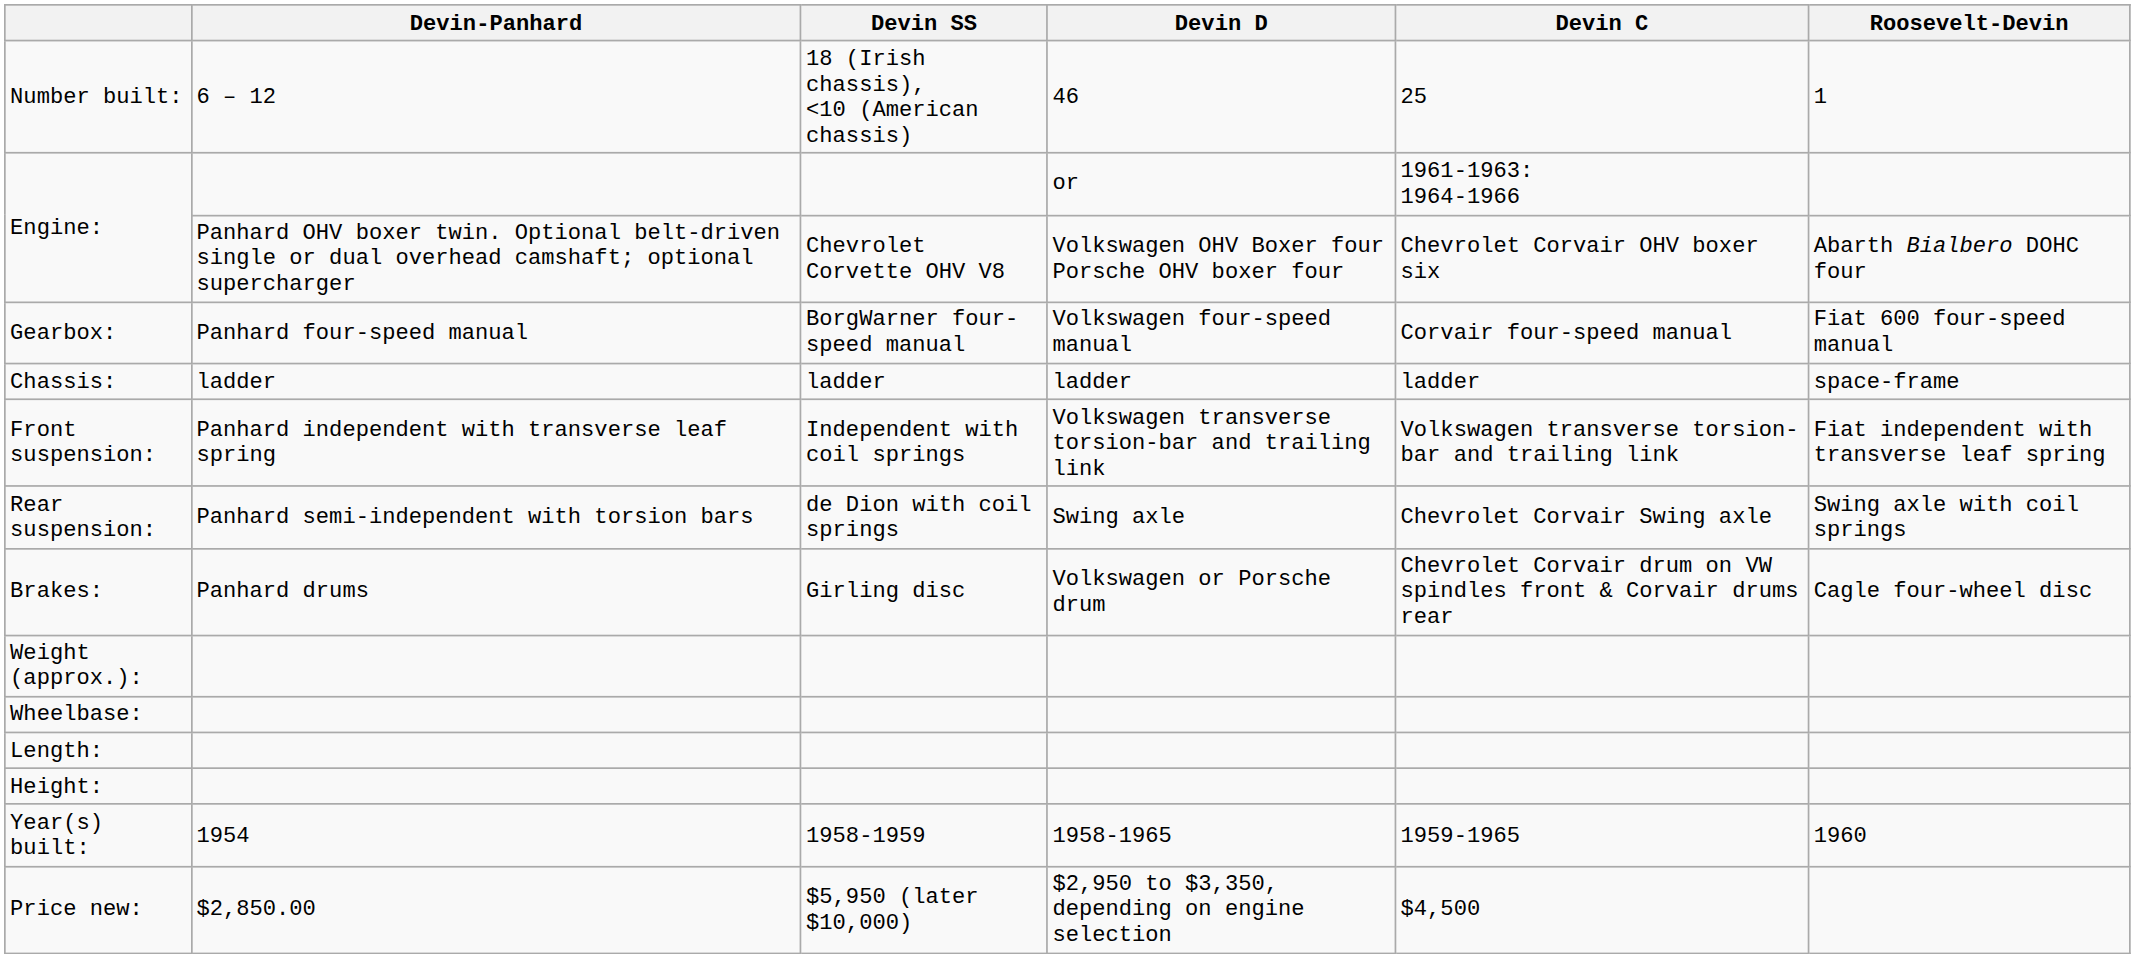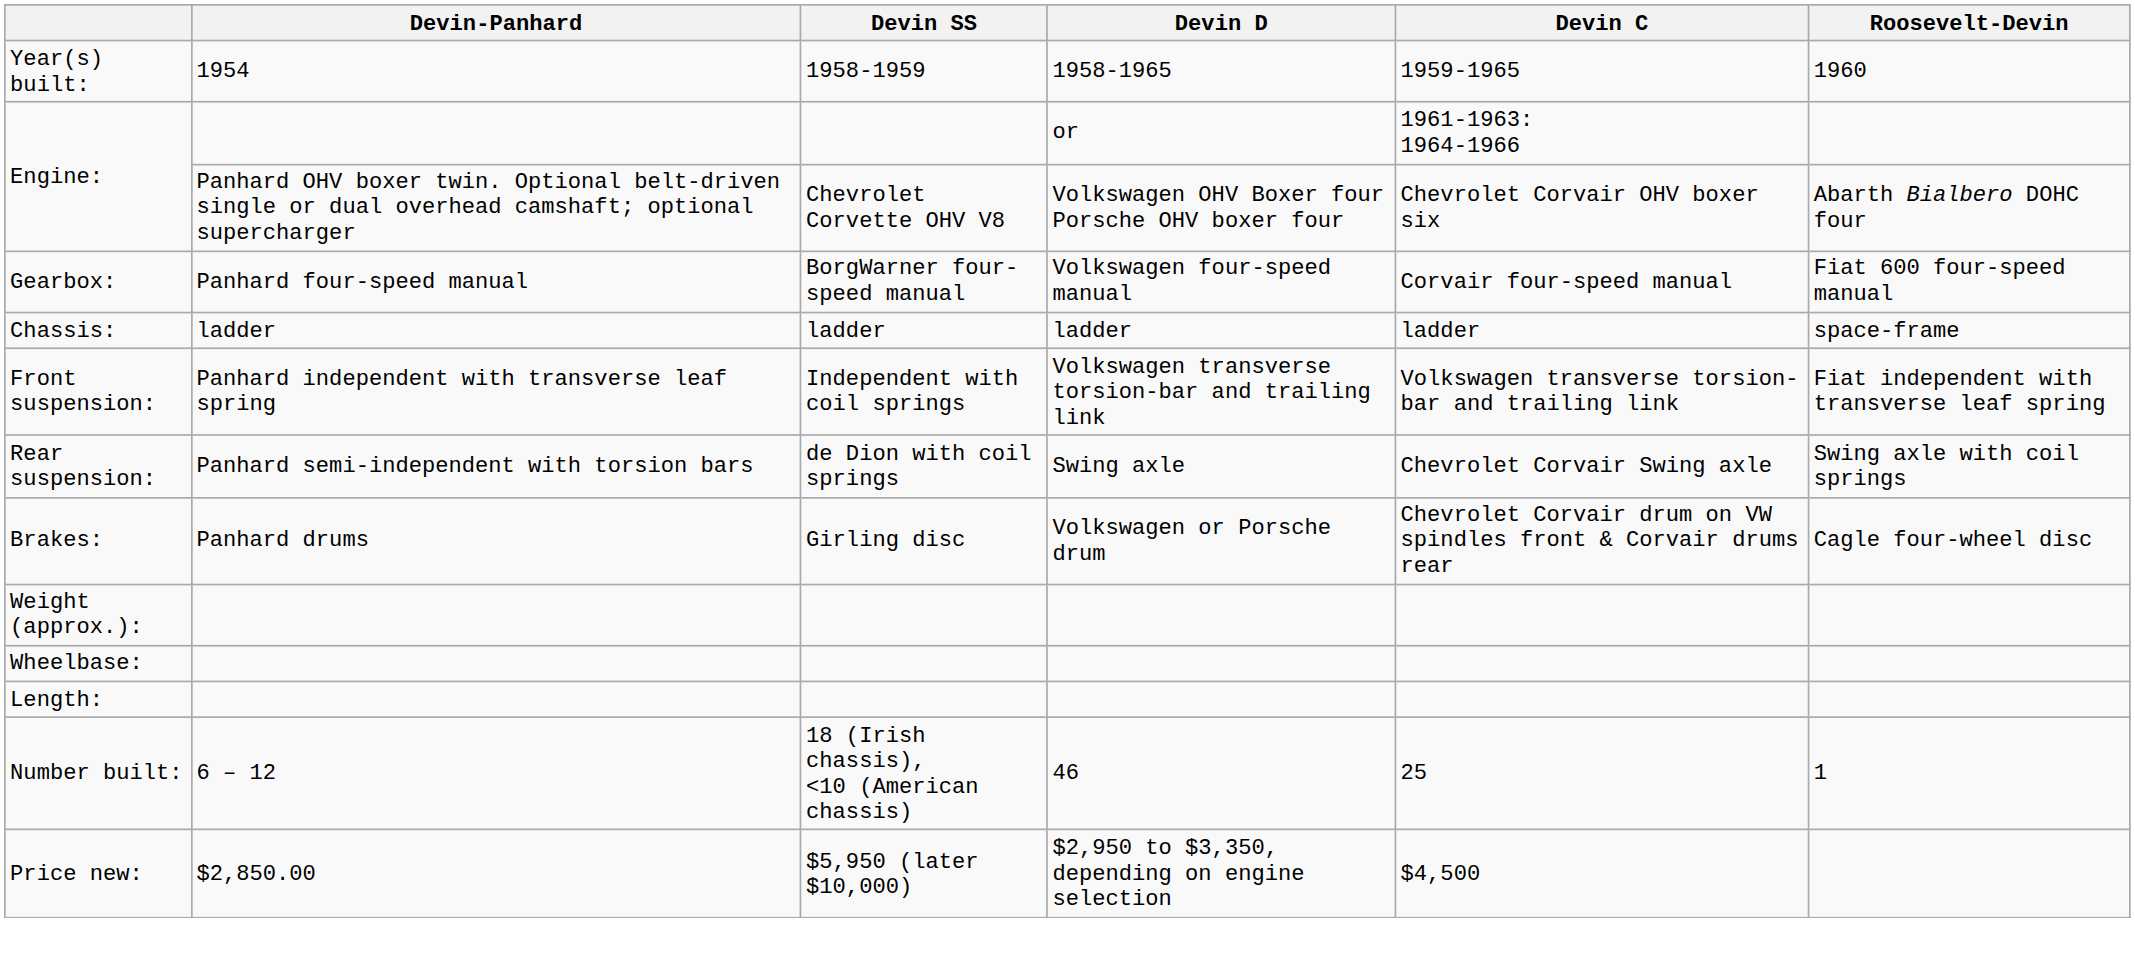rows swapped: Year(s) built: <-> Number built:
- row: Height:
